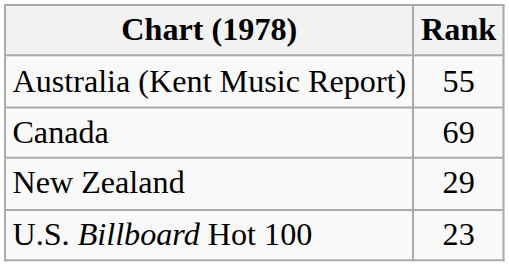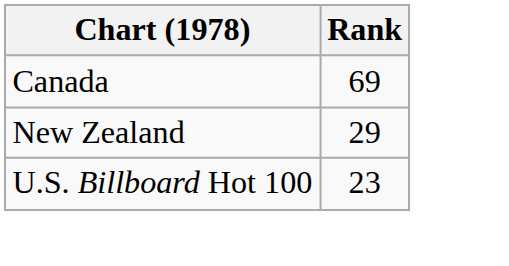- row: Australia (Kent Music Report) | 55
